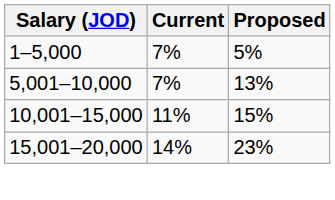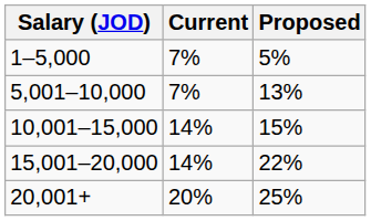10,001–15,000 | Current: 11% -> 14%
15,001–20,000 | Proposed: 23% -> 22%
+ row: 20,001+ | 20% | 25%
